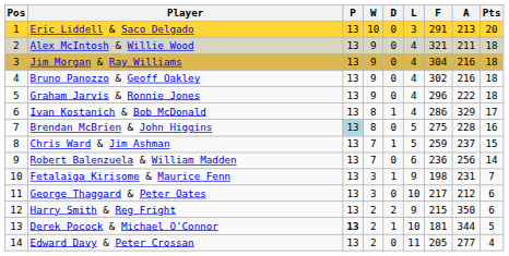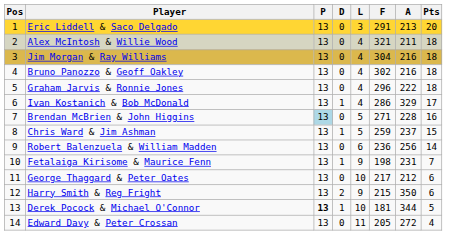- column: W | 10 | 9 | 9 | 9 | 9 | 8 | 8 | 7 | 7 | 3 | 3 | 2 | 2 | 2
Brendan McBrien & John Higgins | F: 275 -> 271
Edward Davy & Peter Crossan | A: 277 -> 272
